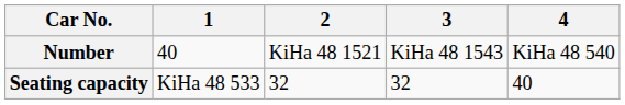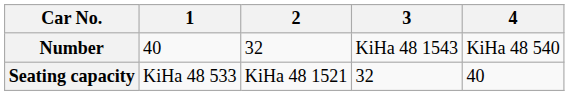Number | 2: KiHa 48 1521 -> 32
Seating capacity | 2: 32 -> KiHa 48 1521
